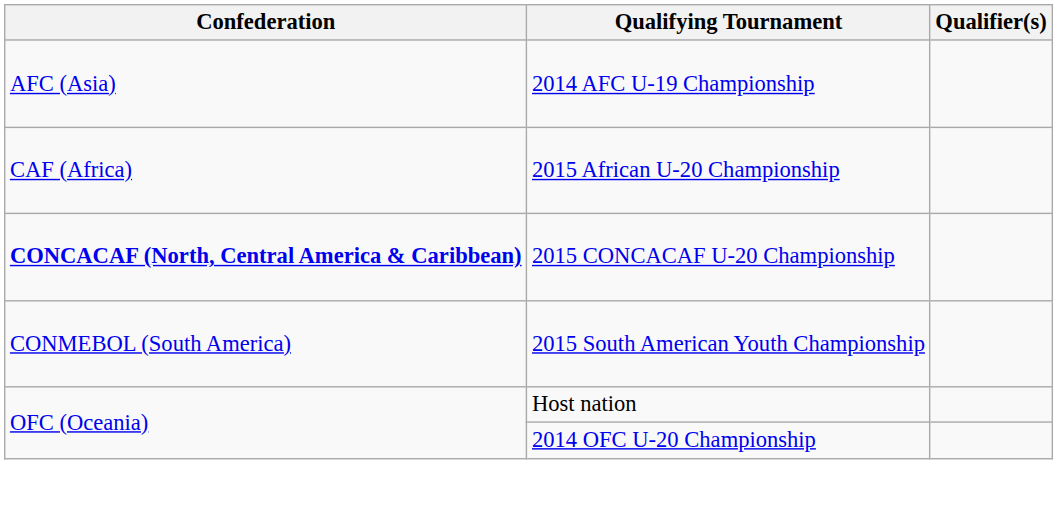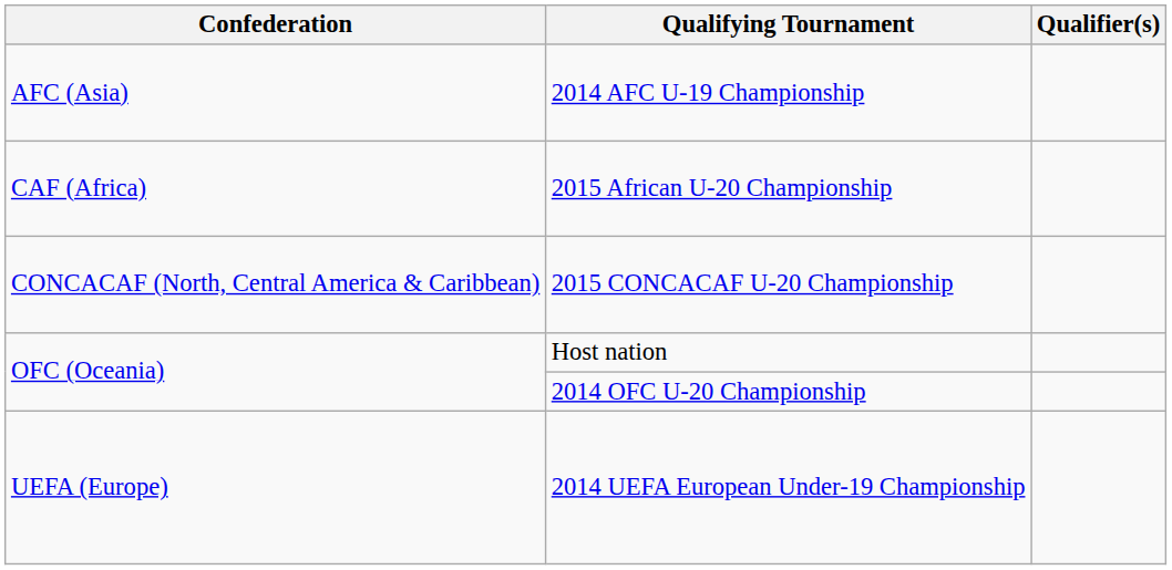2015 CONCACAF U-20 Championship | Confederation: bold -> normal
- row: CONMEBOL (South America) | 2015 South American Youth Championship
+ row: UEFA (Europe) | 2014 UEFA European Under-19 Championship
